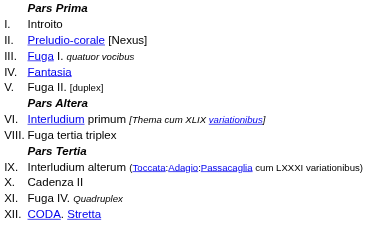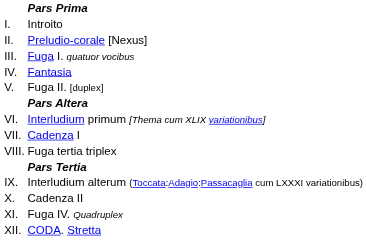+ row: VII. | Cadenza I
